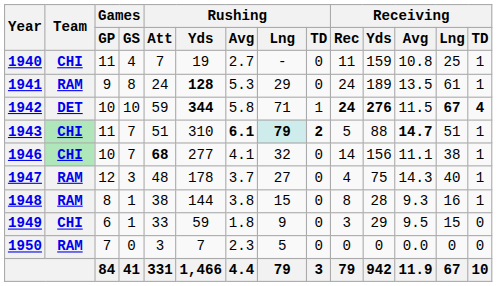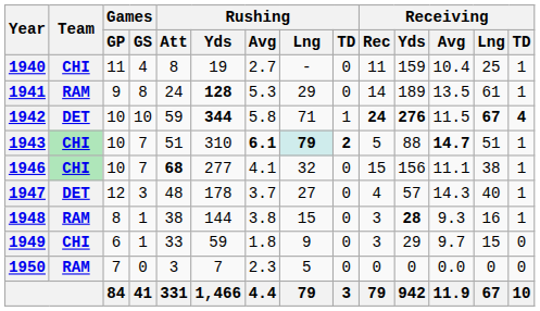1940 | Rushing / Att: 7 -> 8
1940 | Receiving / Avg: 10.8 -> 10.4
1941 | Receiving / Rec: 24 -> 14
1943 | Games / GP: 11 -> 10
1946 | Receiving / Rec: 14 -> 15
1947 | Team: RAM -> DET
1947 | Receiving / Yds: 75 -> 57
1948 | Receiving / Rec: 8 -> 3
1948 | Receiving / Yds: normal -> bold
1949 | Receiving / Avg: 9.5 -> 9.7
